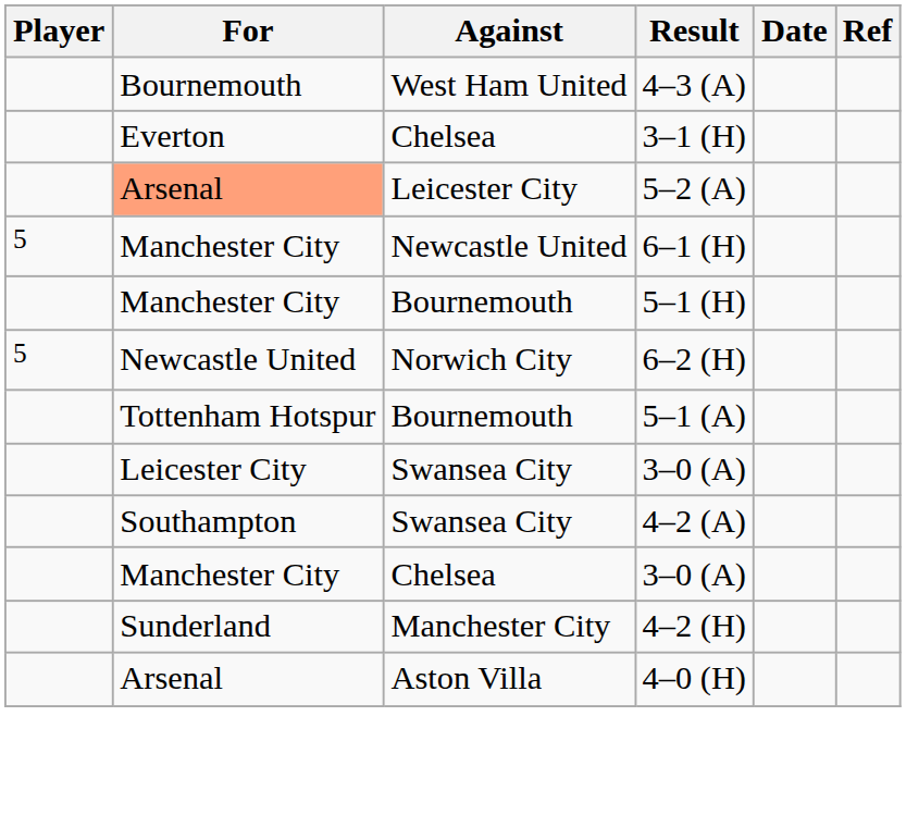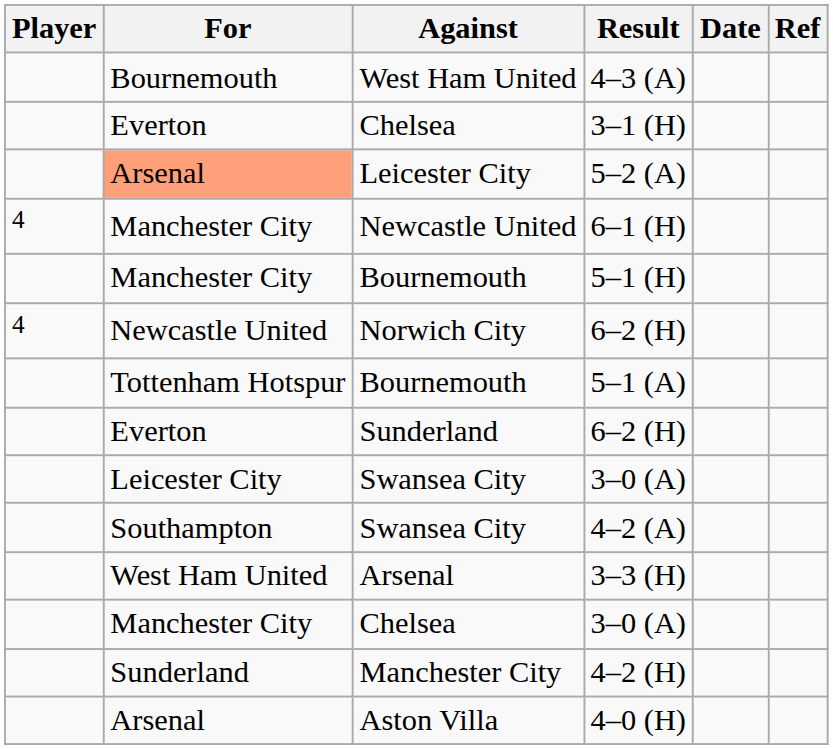6–1 (H) | Player: 5 -> 4
Norwich City / 6–2 (H) | Player: 5 -> 4
+ row: Everton | Sunderland | 6–2 (H)
+ row: West Ham United | Arsenal | 3–3 (H)
